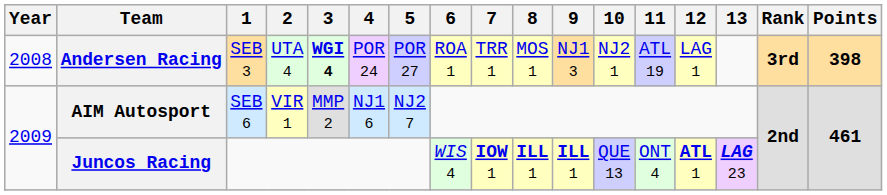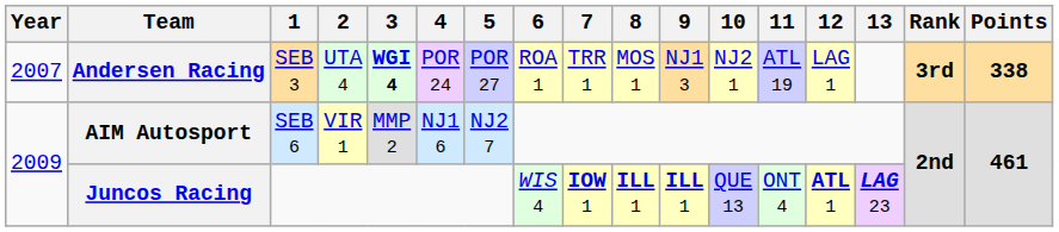Andersen Racing | Year: 2008 -> 2007
Andersen Racing | Points: 398 -> 338
